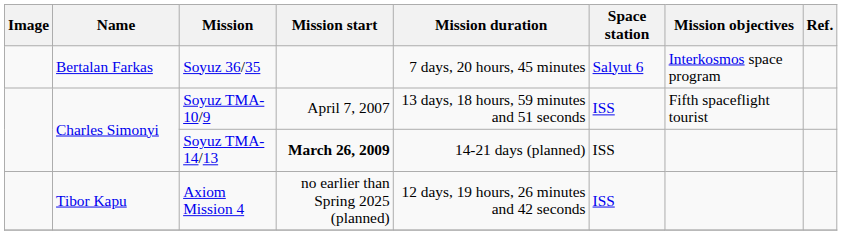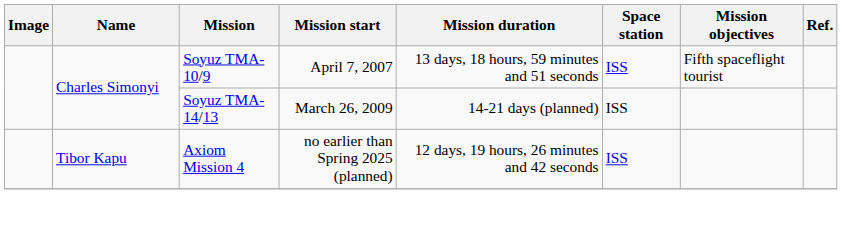- row: Bertalan Farkas | Soyuz 36/35 | 7 days, 20 hours, 45 minutes | Salyut 6 | Interkosmos space program
Soyuz TMA-14/13 | Mission start: bold -> normal
